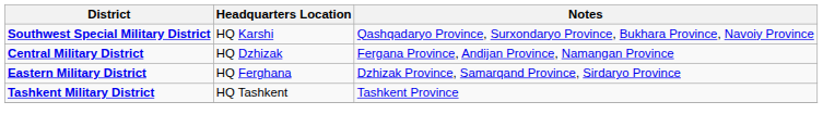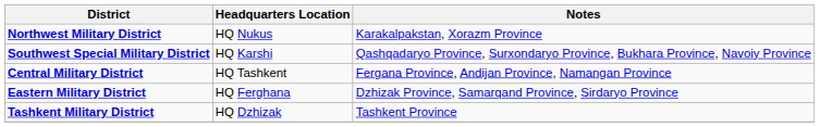+ row: Northwest Military District | HQ Nukus | Karakalpakstan, Xorazm Province
Central Military District | Headquarters Location: HQ Dzhizak -> HQ Tashkent
Tashkent Military District | Headquarters Location: HQ Tashkent -> HQ Dzhizak
